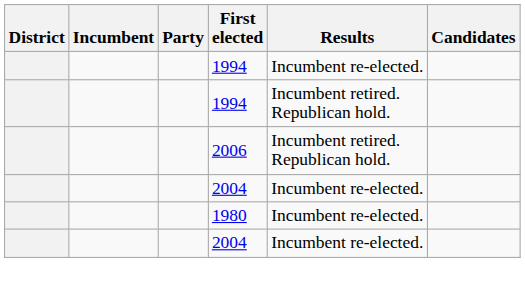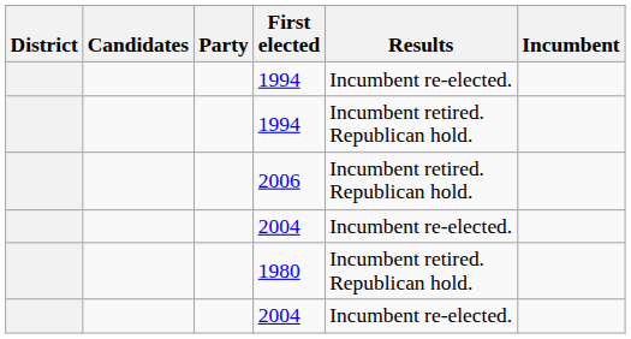columns swapped: Incumbent <-> Candidates
1980 | Results: Incumbent re-elected. -> Incumbent retired. Republican hold.
